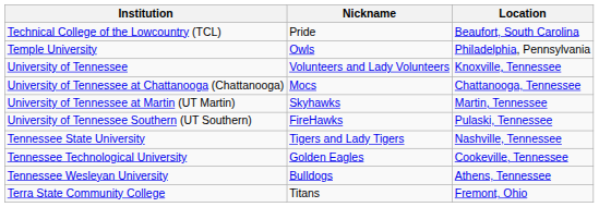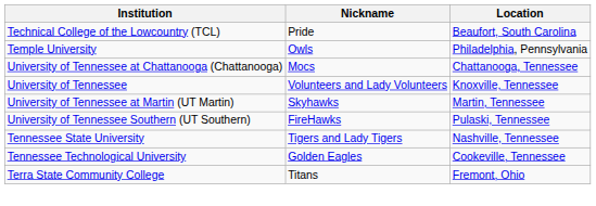rows swapped: University of Tennessee <-> University of Tennessee at Chattanooga (Chattanooga)
- row: Tennessee Wesleyan University | Bulldogs | Athens, Tennessee
